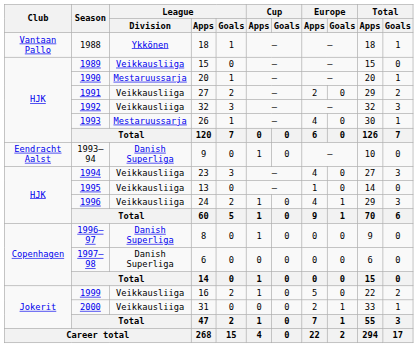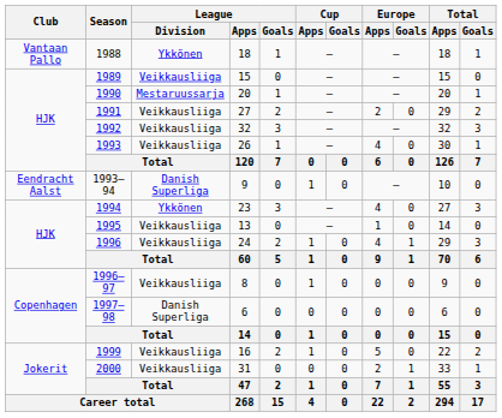1993 | League / Division: Mestaruussarja -> Veikkausliiga
1994 | League / Division: Veikkausliiga -> Ykkönen
1996–97 | League / Division: Danish Superliga -> Veikkausliiga
